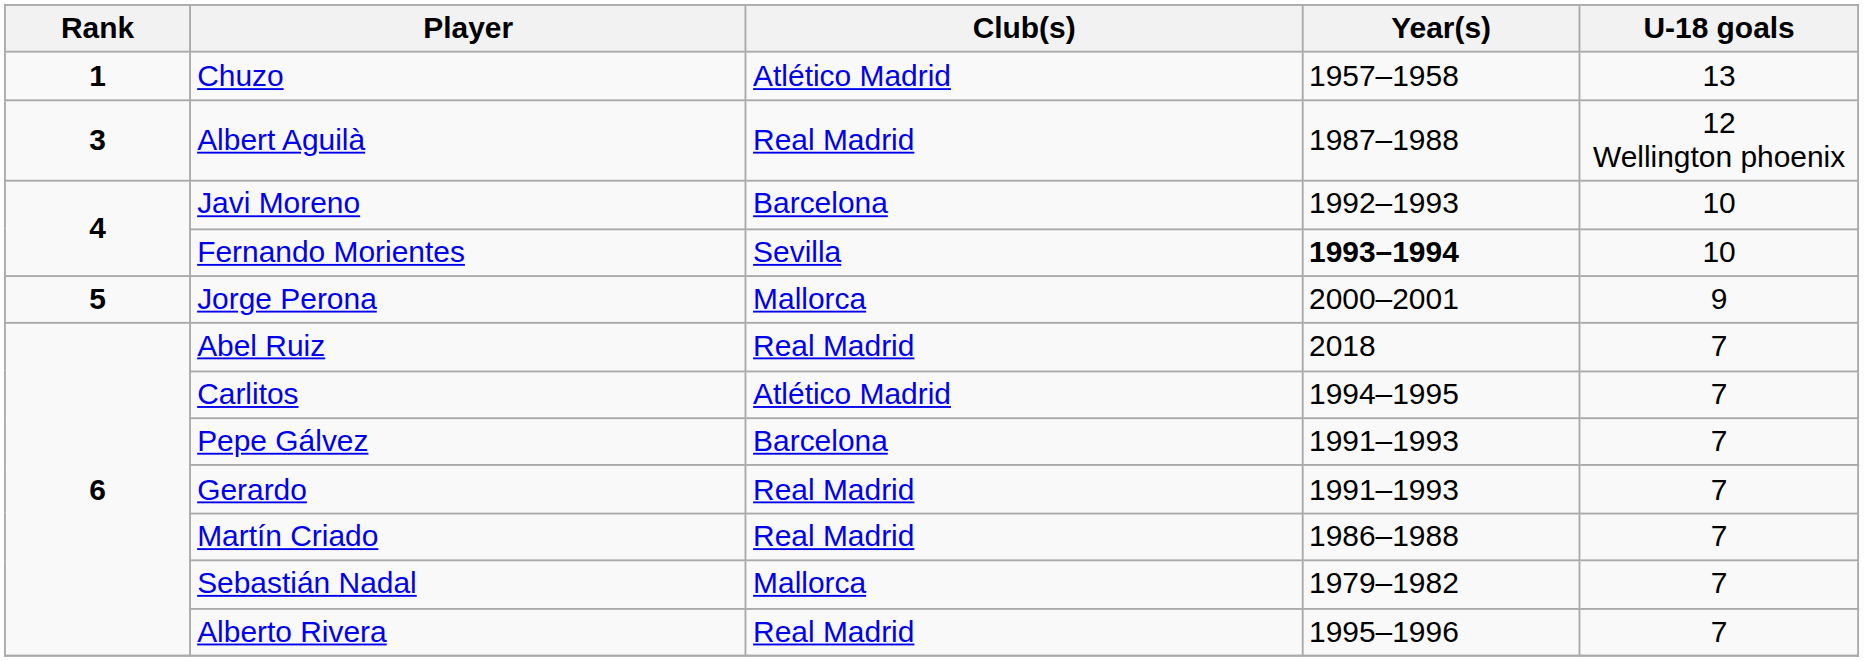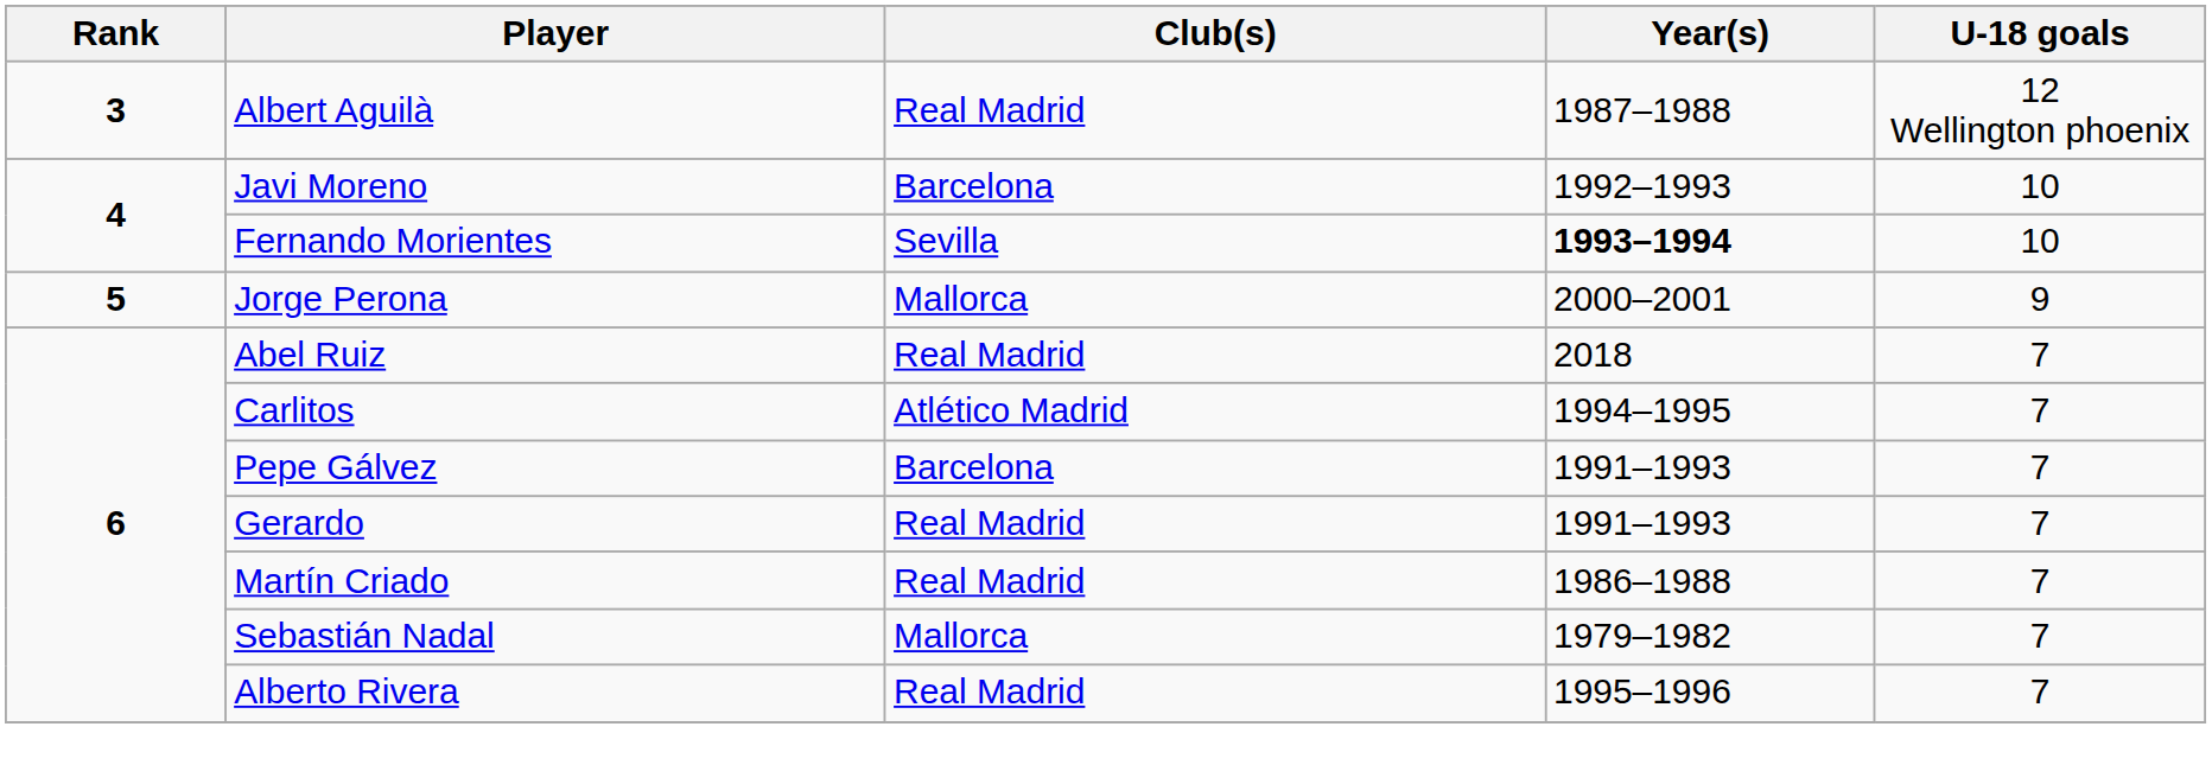- row: 1 | Chuzo | Atlético Madrid | 1957–1958 | 13
